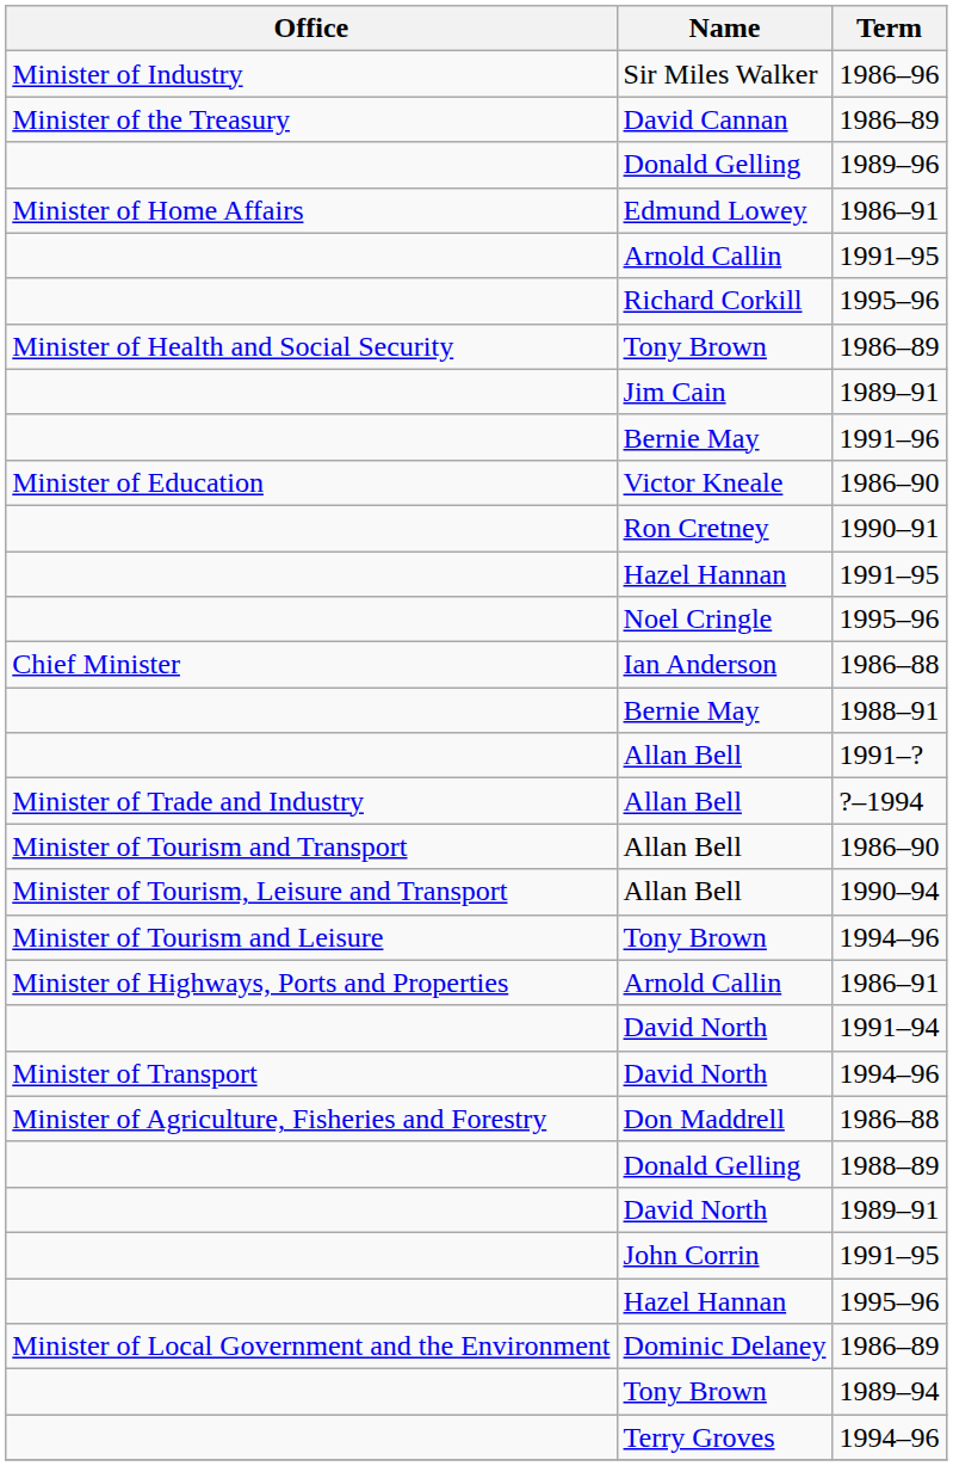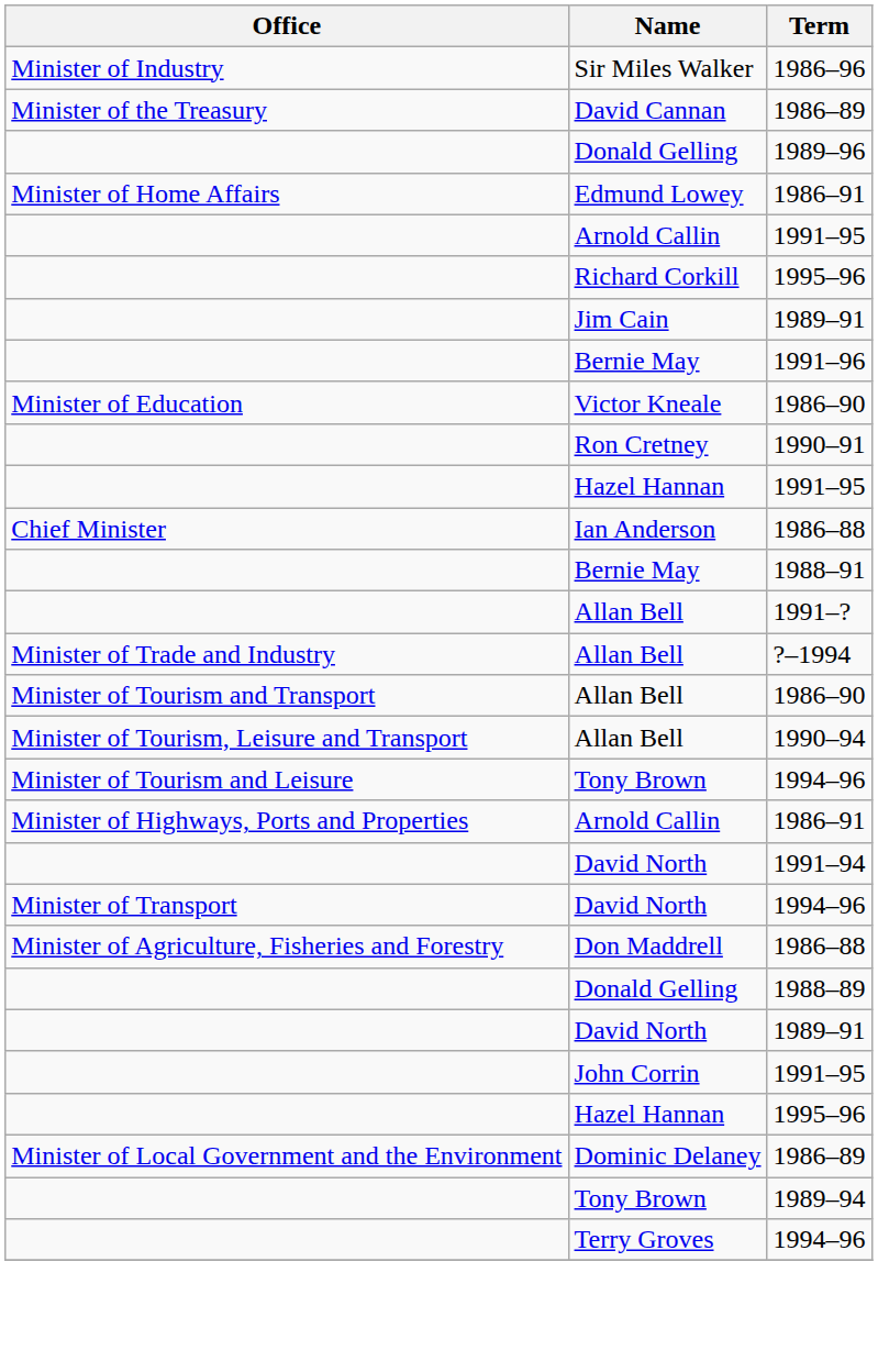- row: Minister of Health and Social Security | Tony Brown | 1986–89
- row: Noel Cringle | 1995–96
